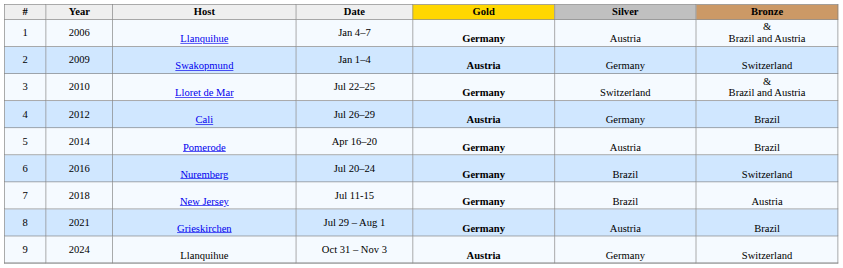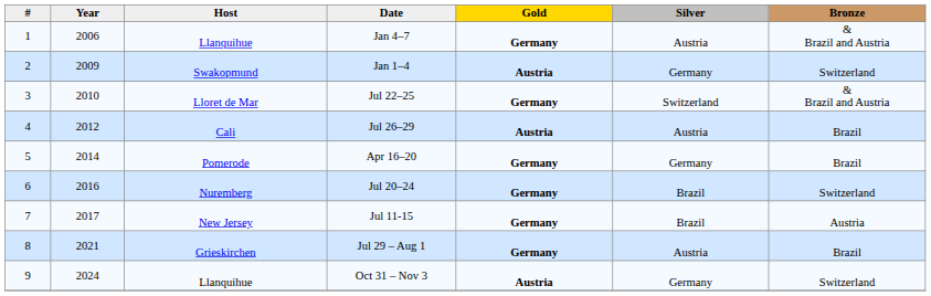Jul 26–29 | Silver: Germany -> Austria
Apr 16–20 | Silver: Austria -> Germany
Jul 11-15 | Year: 2018 -> 2017
